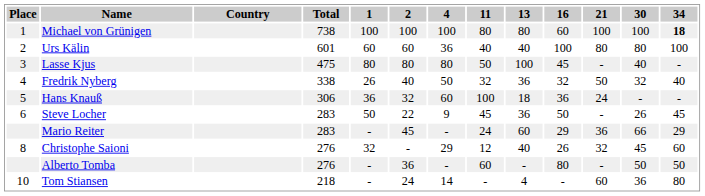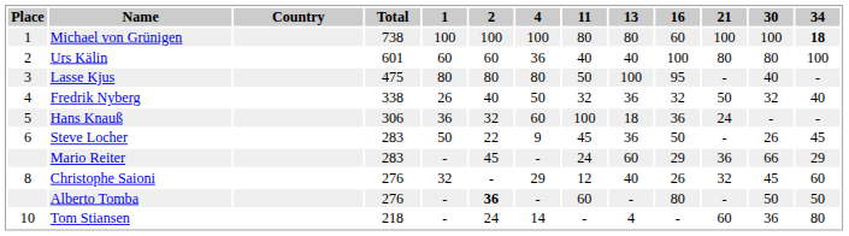Lasse Kjus | 16: 45 -> 95
Alberto Tomba | 2: normal -> bold
